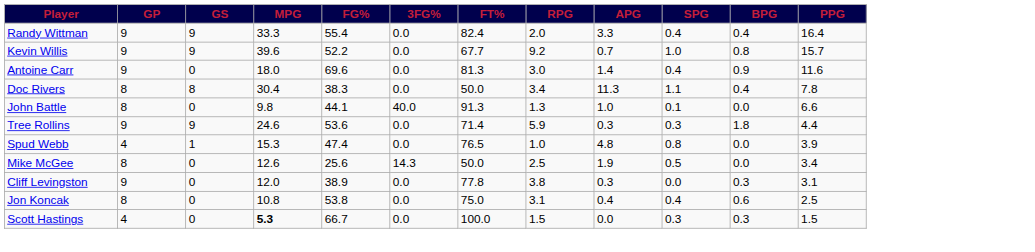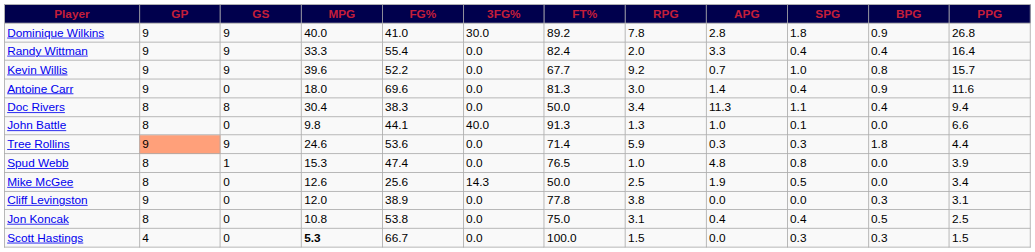+ row: Dominique Wilkins | 9 | 9 | 40.0 | 41.0 | 30.0 | 89.2 | 7.8 | 2.8 | 1.8 | 0.9 | 26.8
Doc Rivers | PPG: 7.8 -> 9.4
Tree Rollins | GP: no background -> lightsalmon background
Spud Webb | GP: 4 -> 8
Cliff Levingston | APG: 0.3 -> 0.0
Jon Koncak | BPG: 0.6 -> 0.5
